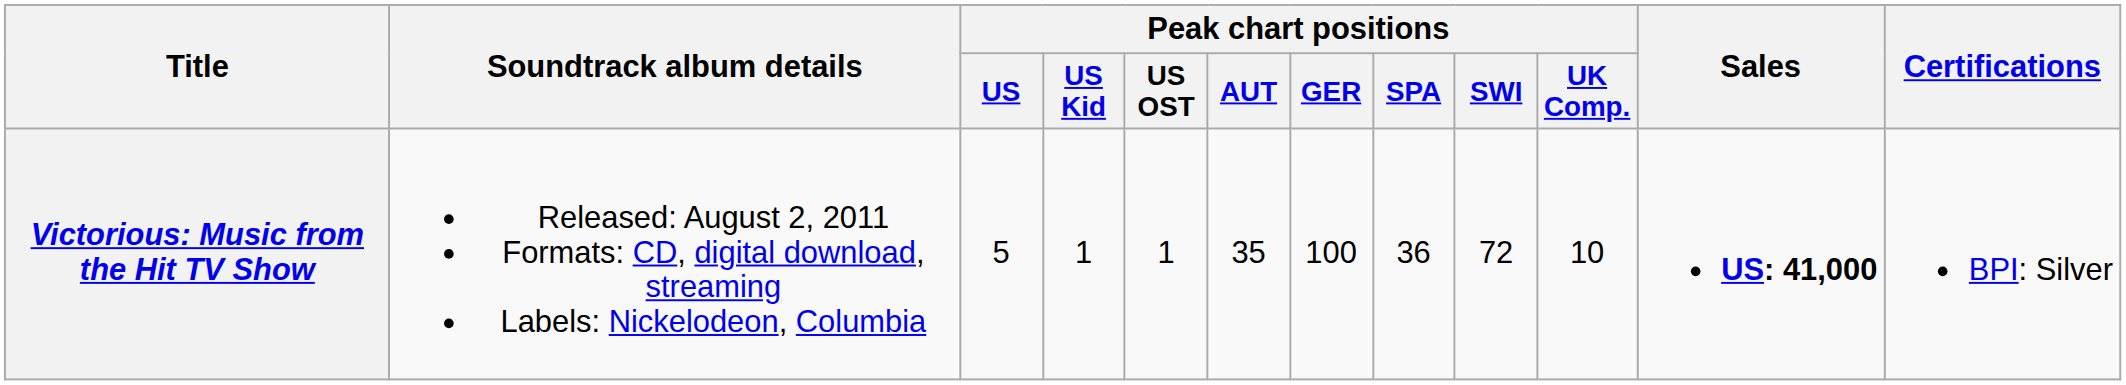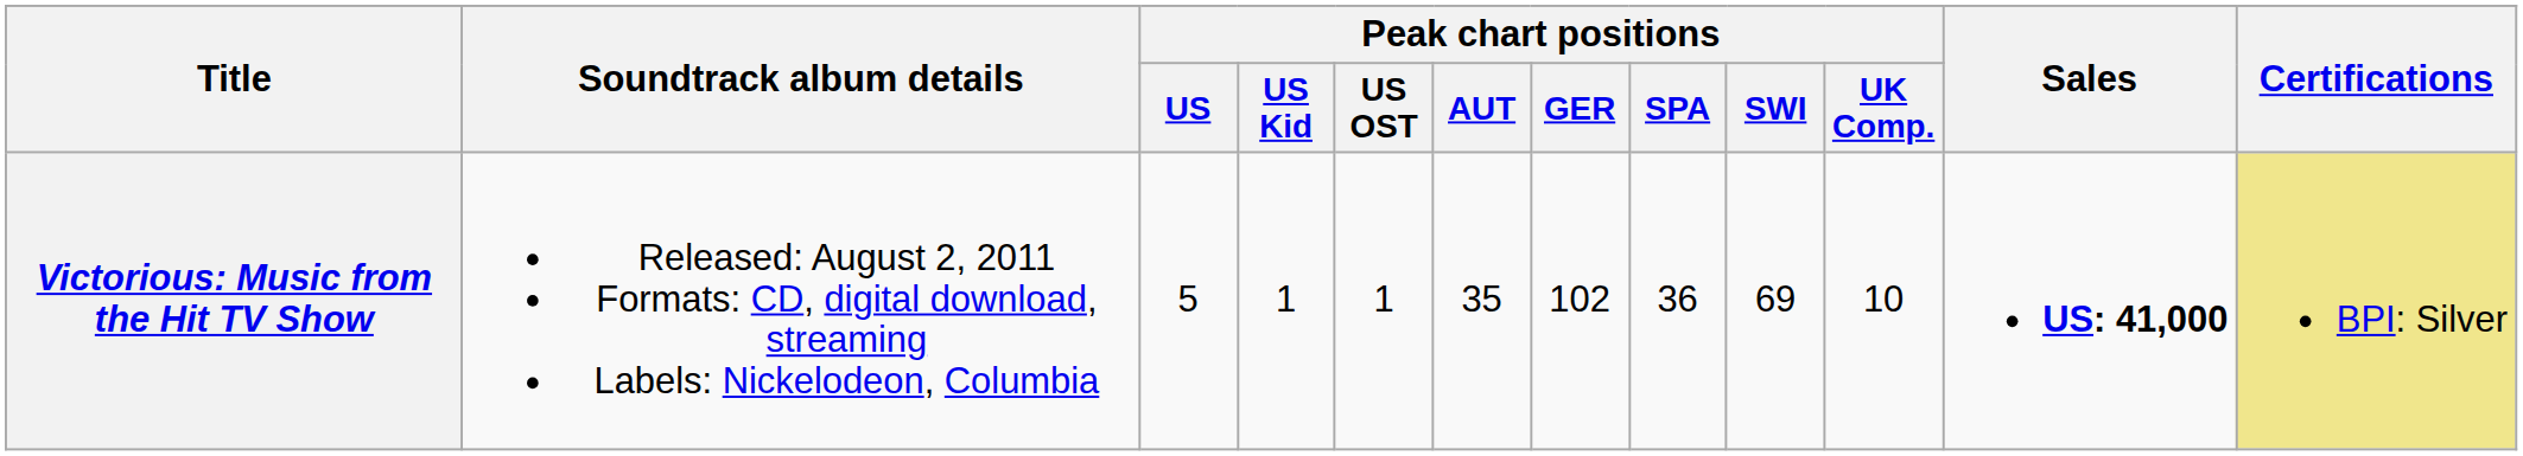Victorious: Music from the Hit TV Show | Peak chart positions / GER: 100 -> 102
Victorious: Music from the Hit TV Show | Peak chart positions / SWI: 72 -> 69
Victorious: Music from the Hit TV Show | Certifications: no background -> khaki background
